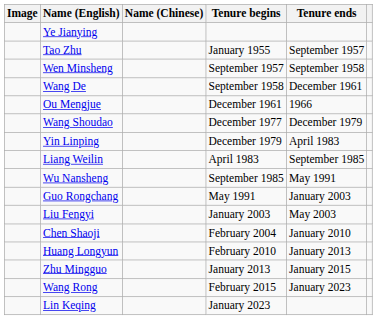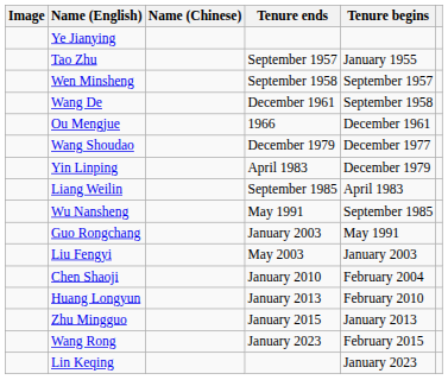columns swapped: Tenure begins <-> Tenure ends
